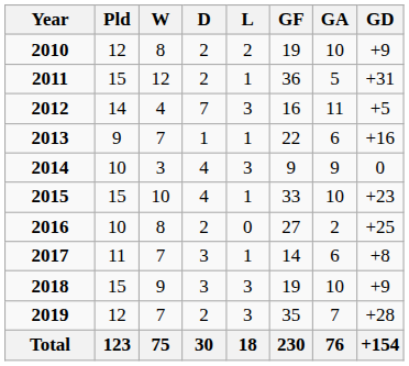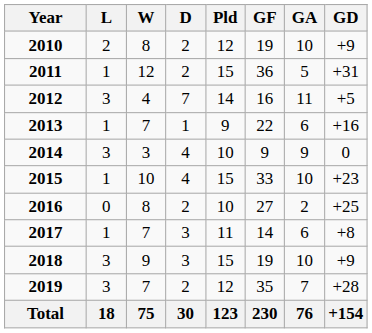columns swapped: Pld <-> L
